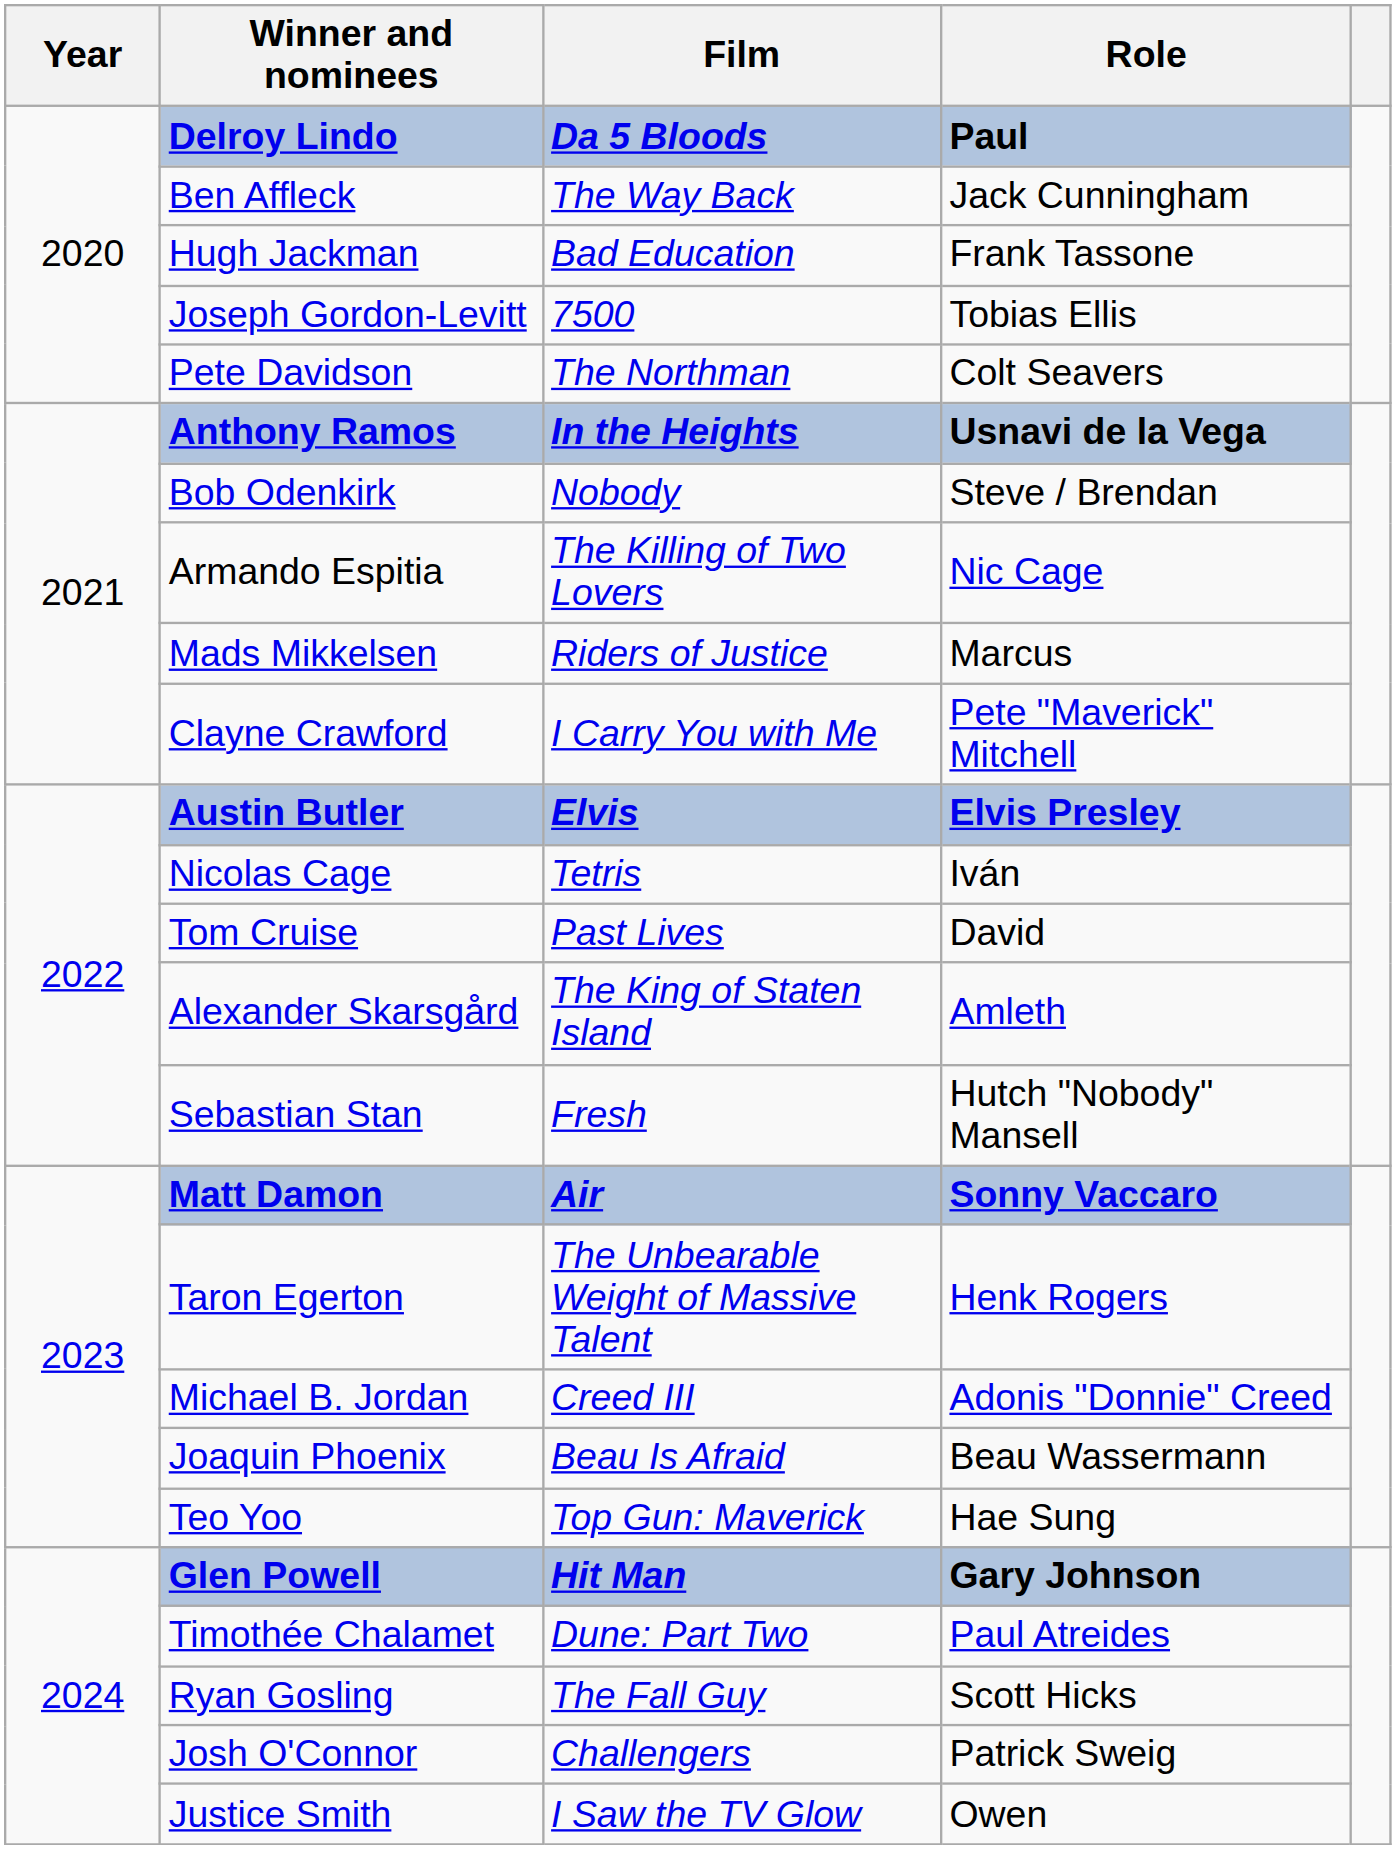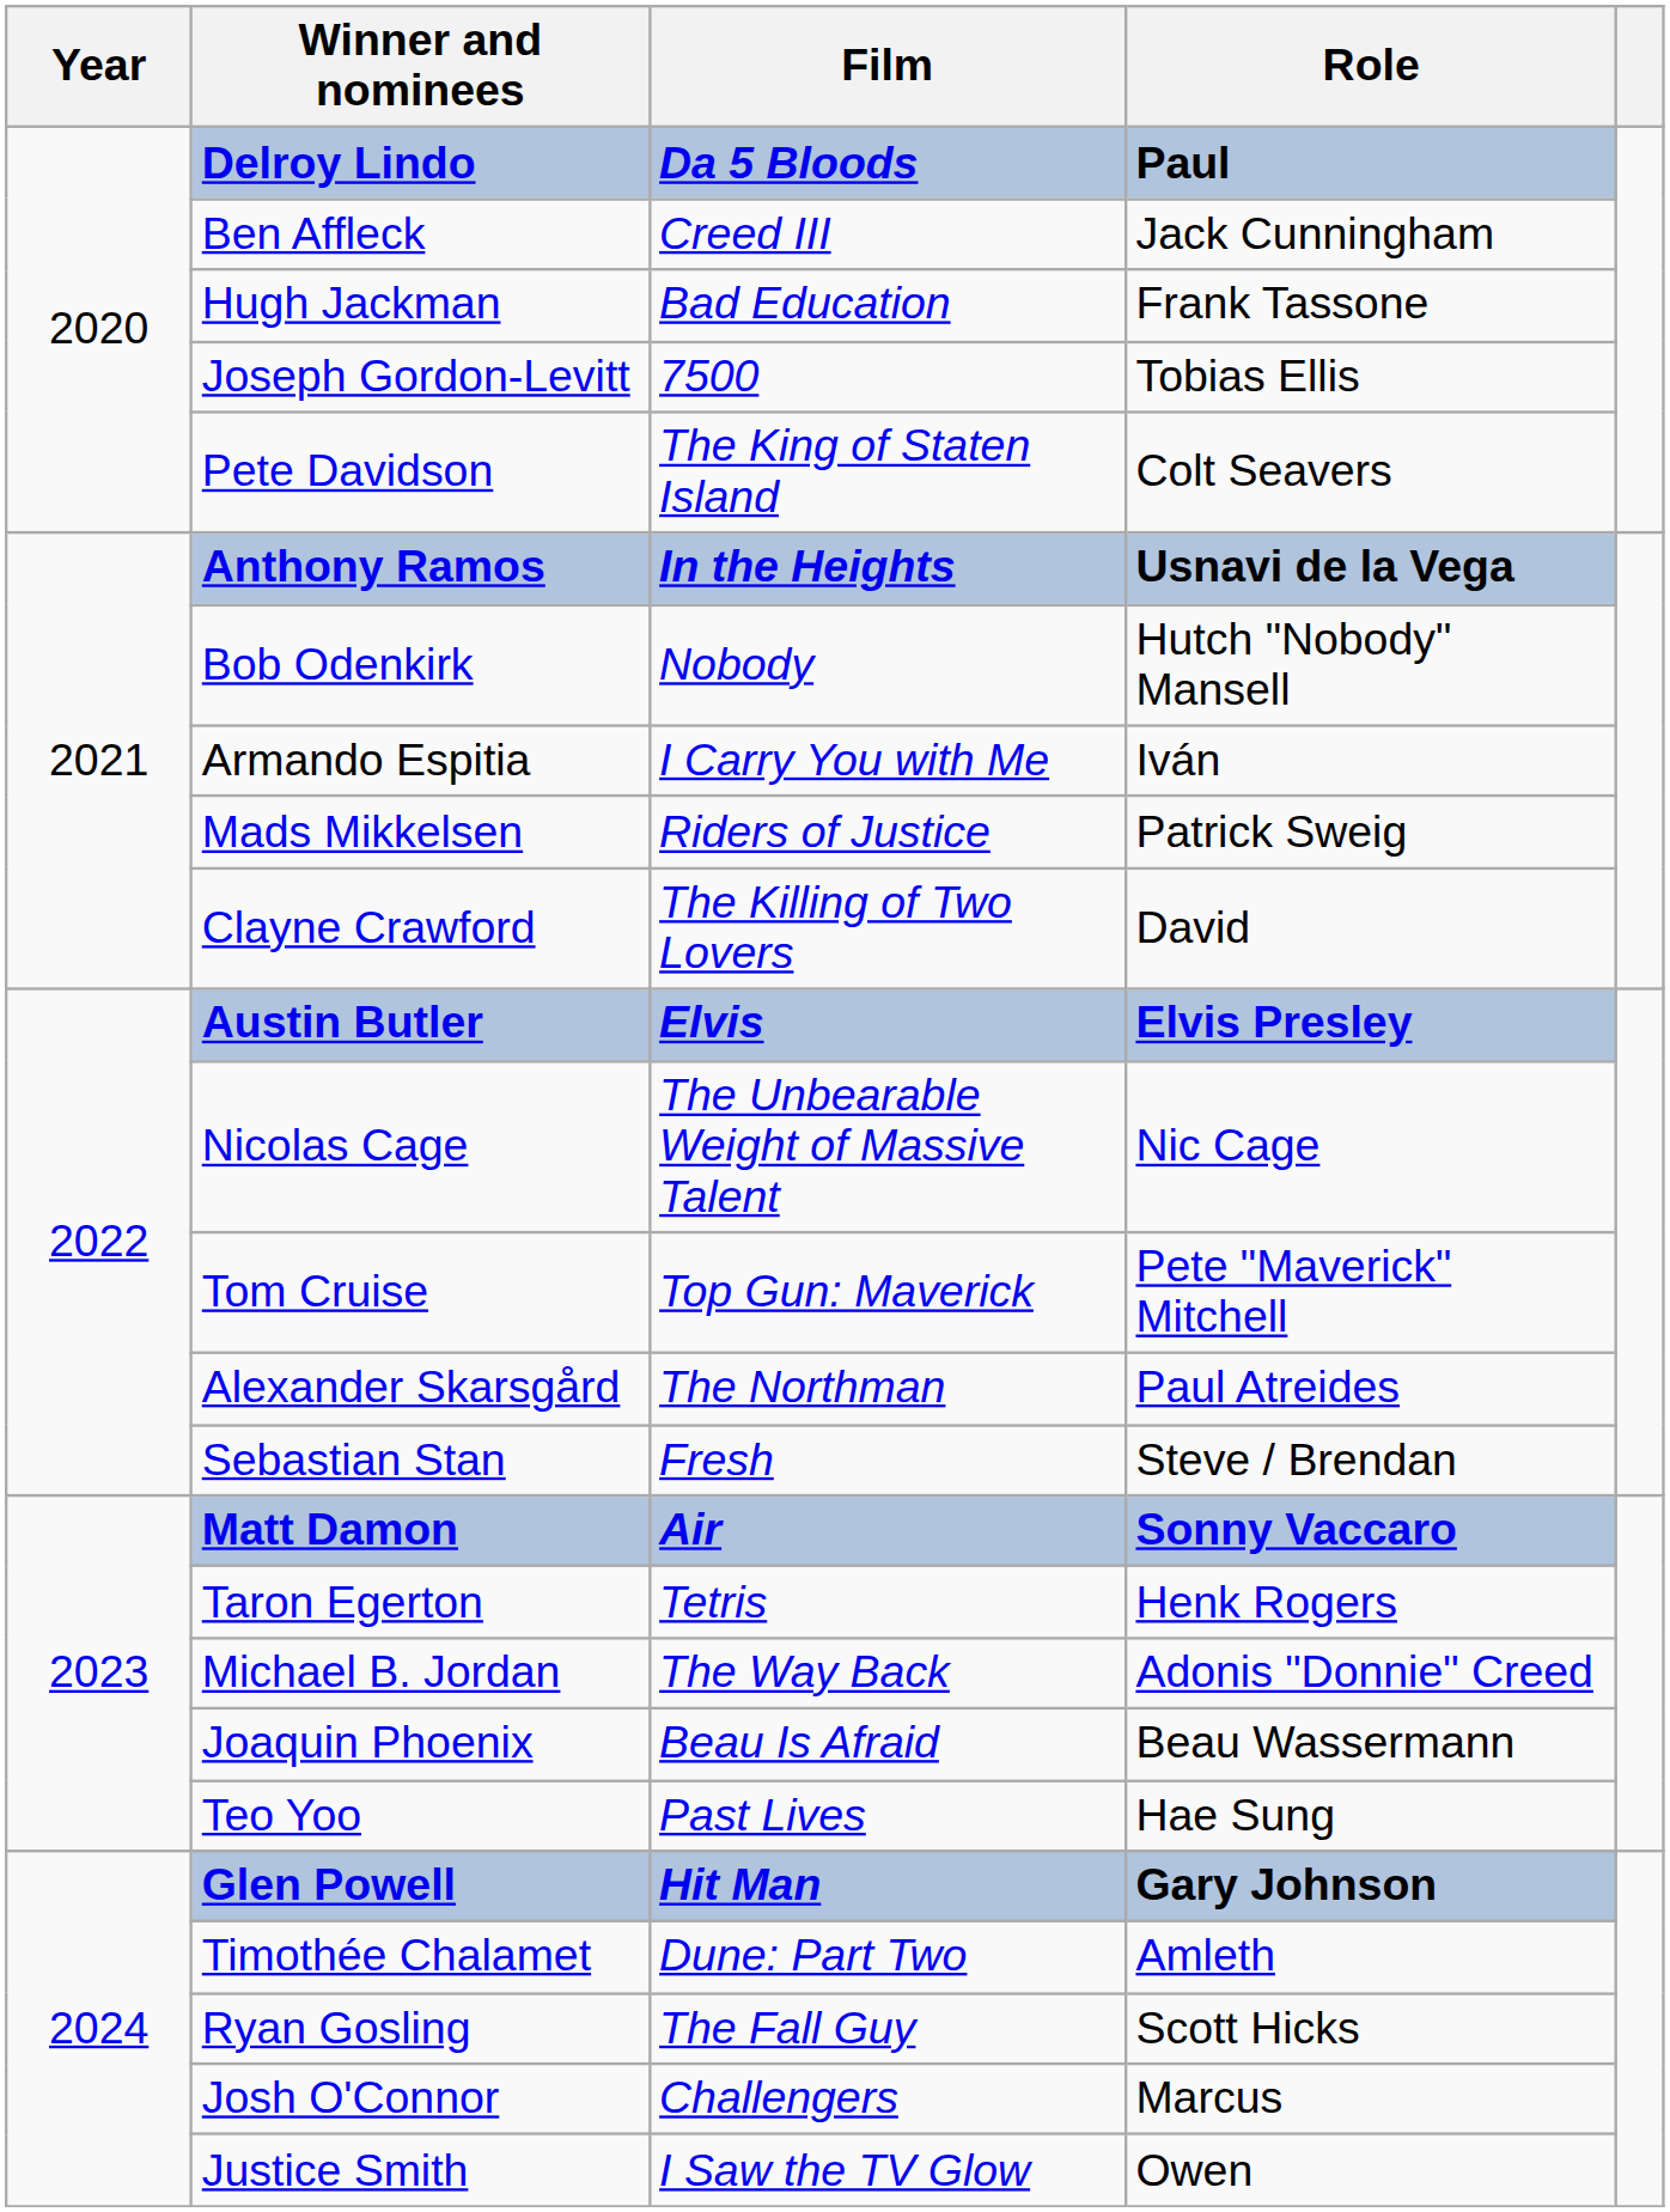Ben Affleck | Film: The Way Back -> Creed III
Pete Davidson | Film: The Northman -> The King of Staten Island
Bob Odenkirk | Role: Steve / Brendan -> Hutch "Nobody" Mansell
Armando Espitia | Film: The Killing of Two Lovers -> I Carry You with Me
Armando Espitia | Role: Nic Cage -> Iván
Mads Mikkelsen | Role: Marcus -> Patrick Sweig
Clayne Crawford | Film: I Carry You with Me -> The Killing of Two Lovers
Clayne Crawford | Role: Pete "Maverick" Mitchell -> David
Nicolas Cage | Film: Tetris -> The Unbearable Weight of Massive Talent
Nicolas Cage | Role: Iván -> Nic Cage
Tom Cruise | Film: Past Lives -> Top Gun: Maverick
Tom Cruise | Role: David -> Pete "Maverick" Mitchell
Alexander Skarsgård | Film: The King of Staten Island -> The Northman
Alexander Skarsgård | Role: Amleth -> Paul Atreides
Sebastian Stan | Role: Hutch "Nobody" Mansell -> Steve / Brendan
Taron Egerton | Film: The Unbearable Weight of Massive Talent -> Tetris
Michael B. Jordan | Film: Creed III -> The Way Back
Teo Yoo | Film: Top Gun: Maverick -> Past Lives
Timothée Chalamet | Role: Paul Atreides -> Amleth
Josh O'Connor | Role: Patrick Sweig -> Marcus
